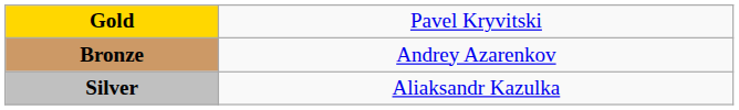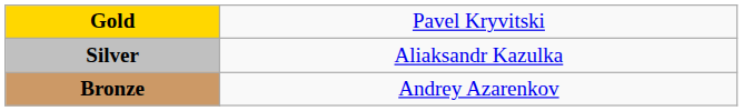rows swapped: Silver <-> Bronze
